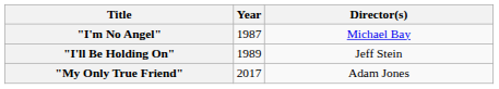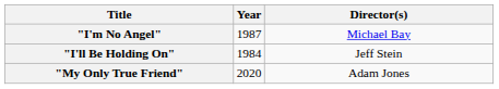"I'll Be Holding On" | Year: 1989 -> 1984
"My Only True Friend" | Year: 2017 -> 2020
